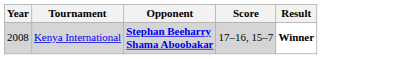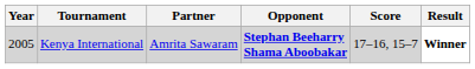+ column: Partner | Amrita Sawaram
Kenya International | Year: 2008 -> 2005
